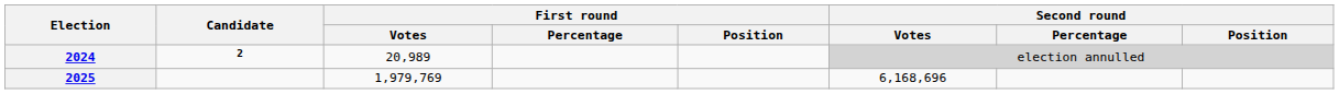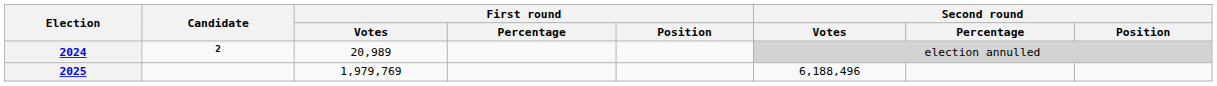2025 | Second round / Votes: 6,168,696 -> 6,188,496
